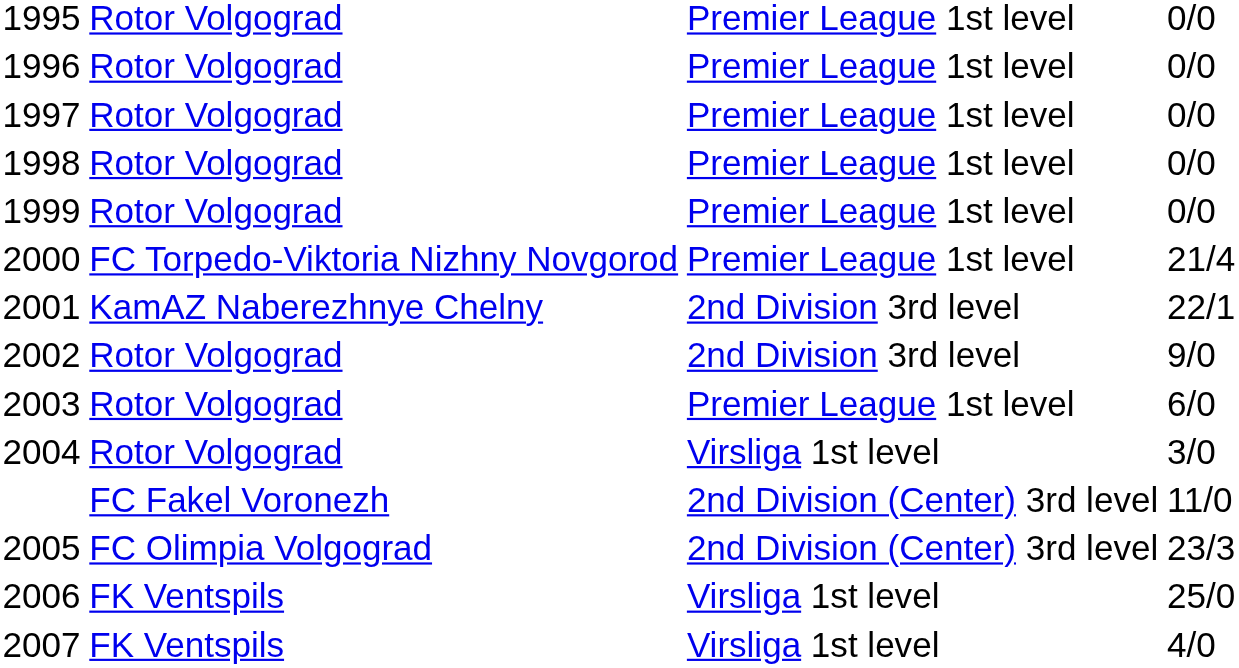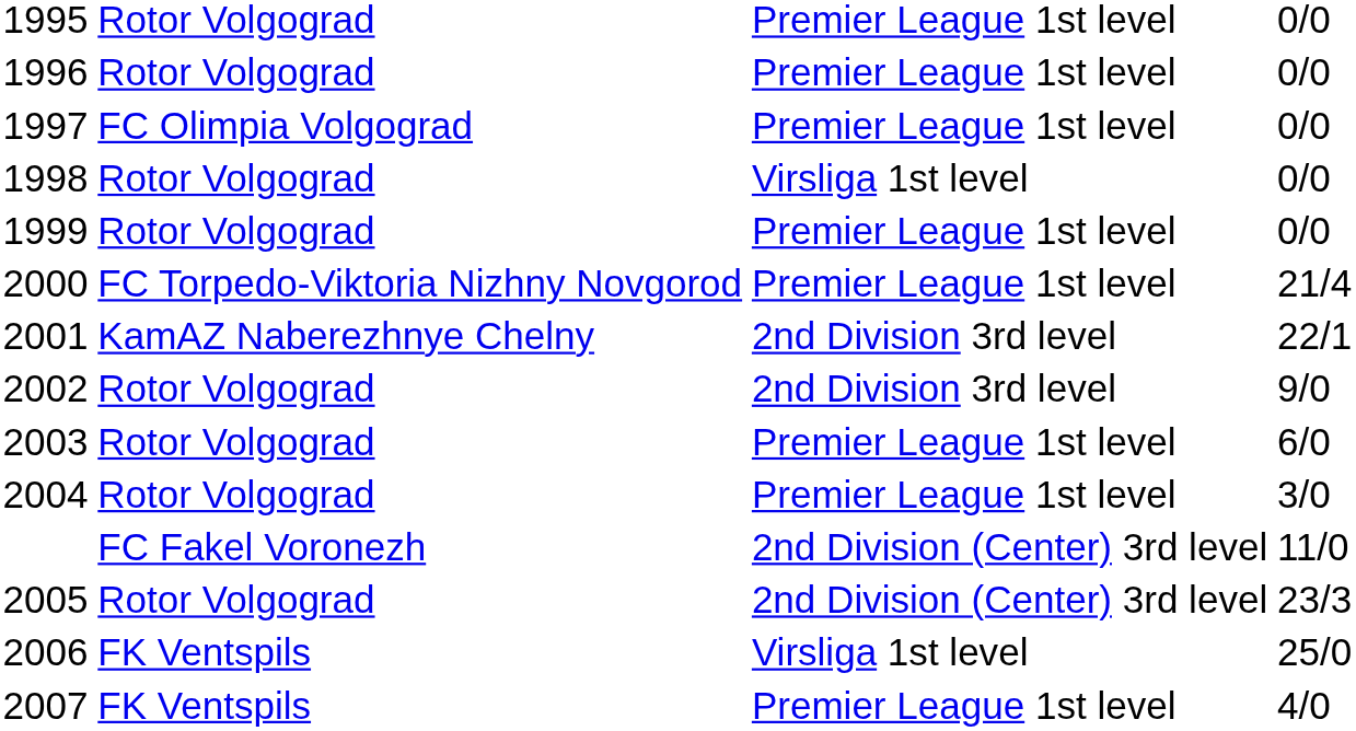1997 | column 2: Rotor Volgograd -> FC Olimpia Volgograd
1998 | column 3: Premier League 1st level -> Virsliga 1st level
2004 | column 3: Virsliga 1st level -> Premier League 1st level
2005 | column 2: FC Olimpia Volgograd -> Rotor Volgograd
2007 | column 3: Virsliga 1st level -> Premier League 1st level
